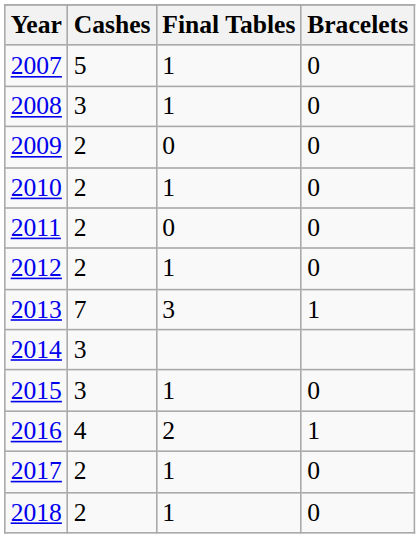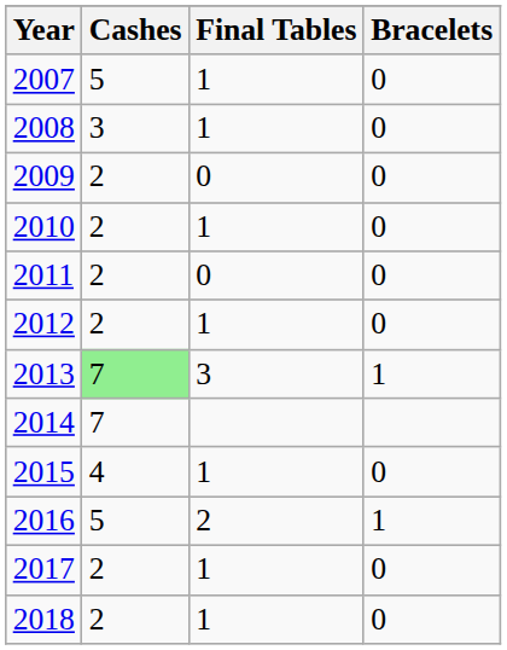2013 | Cashes: no background -> lightgreen background
2014 | Cashes: 3 -> 7
2015 | Cashes: 3 -> 4
2016 | Cashes: 4 -> 5
